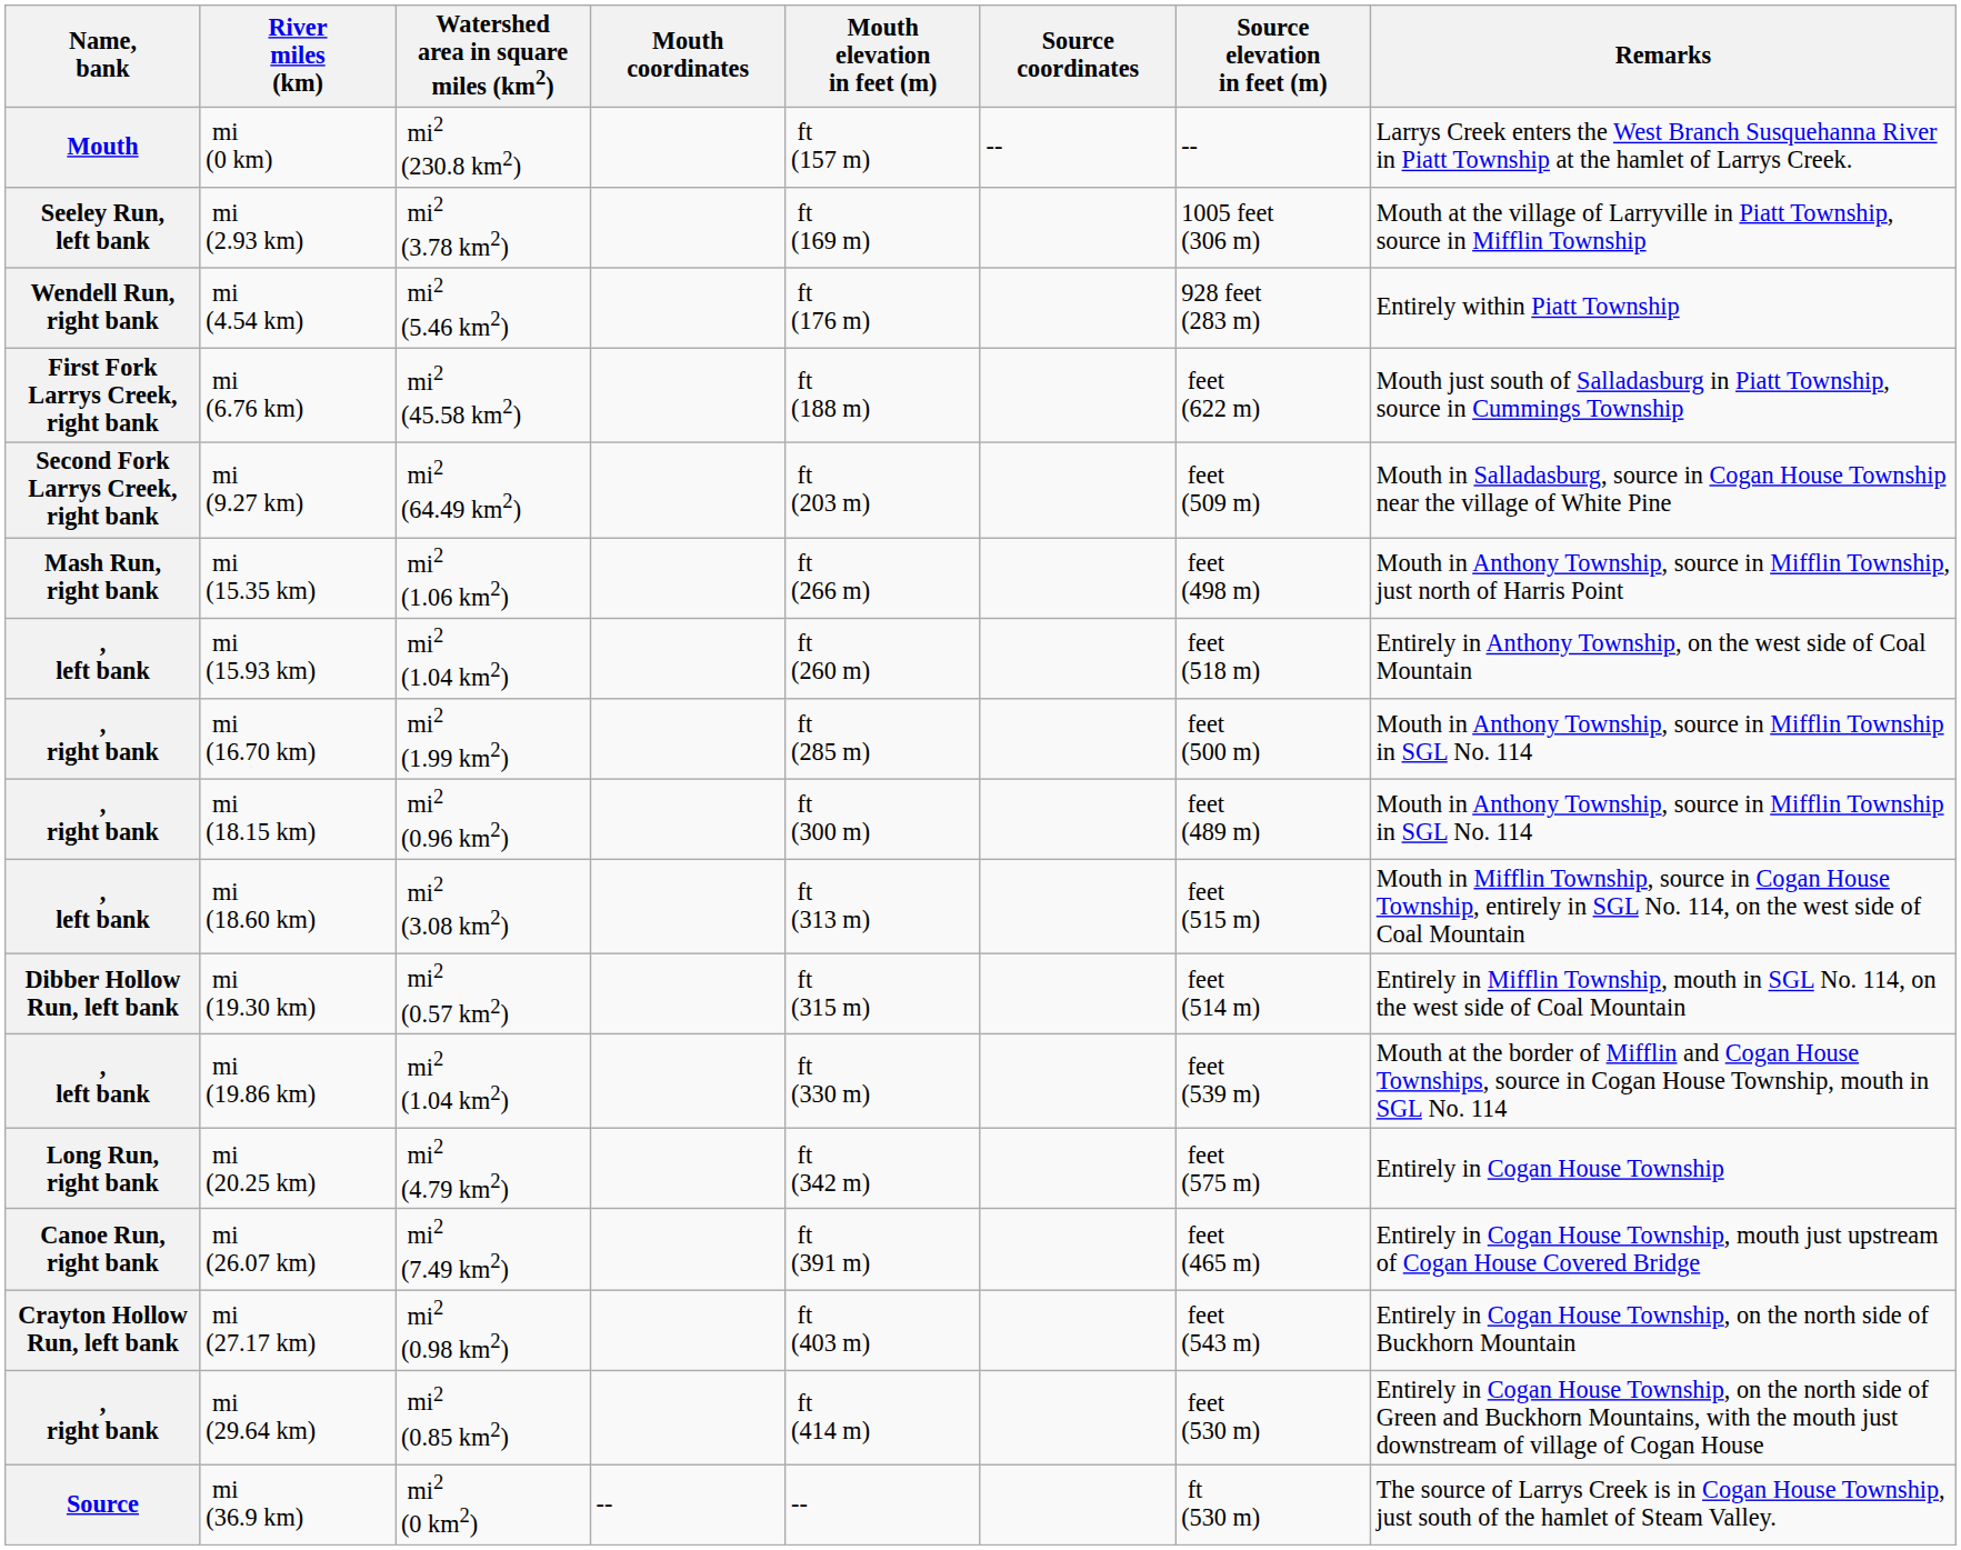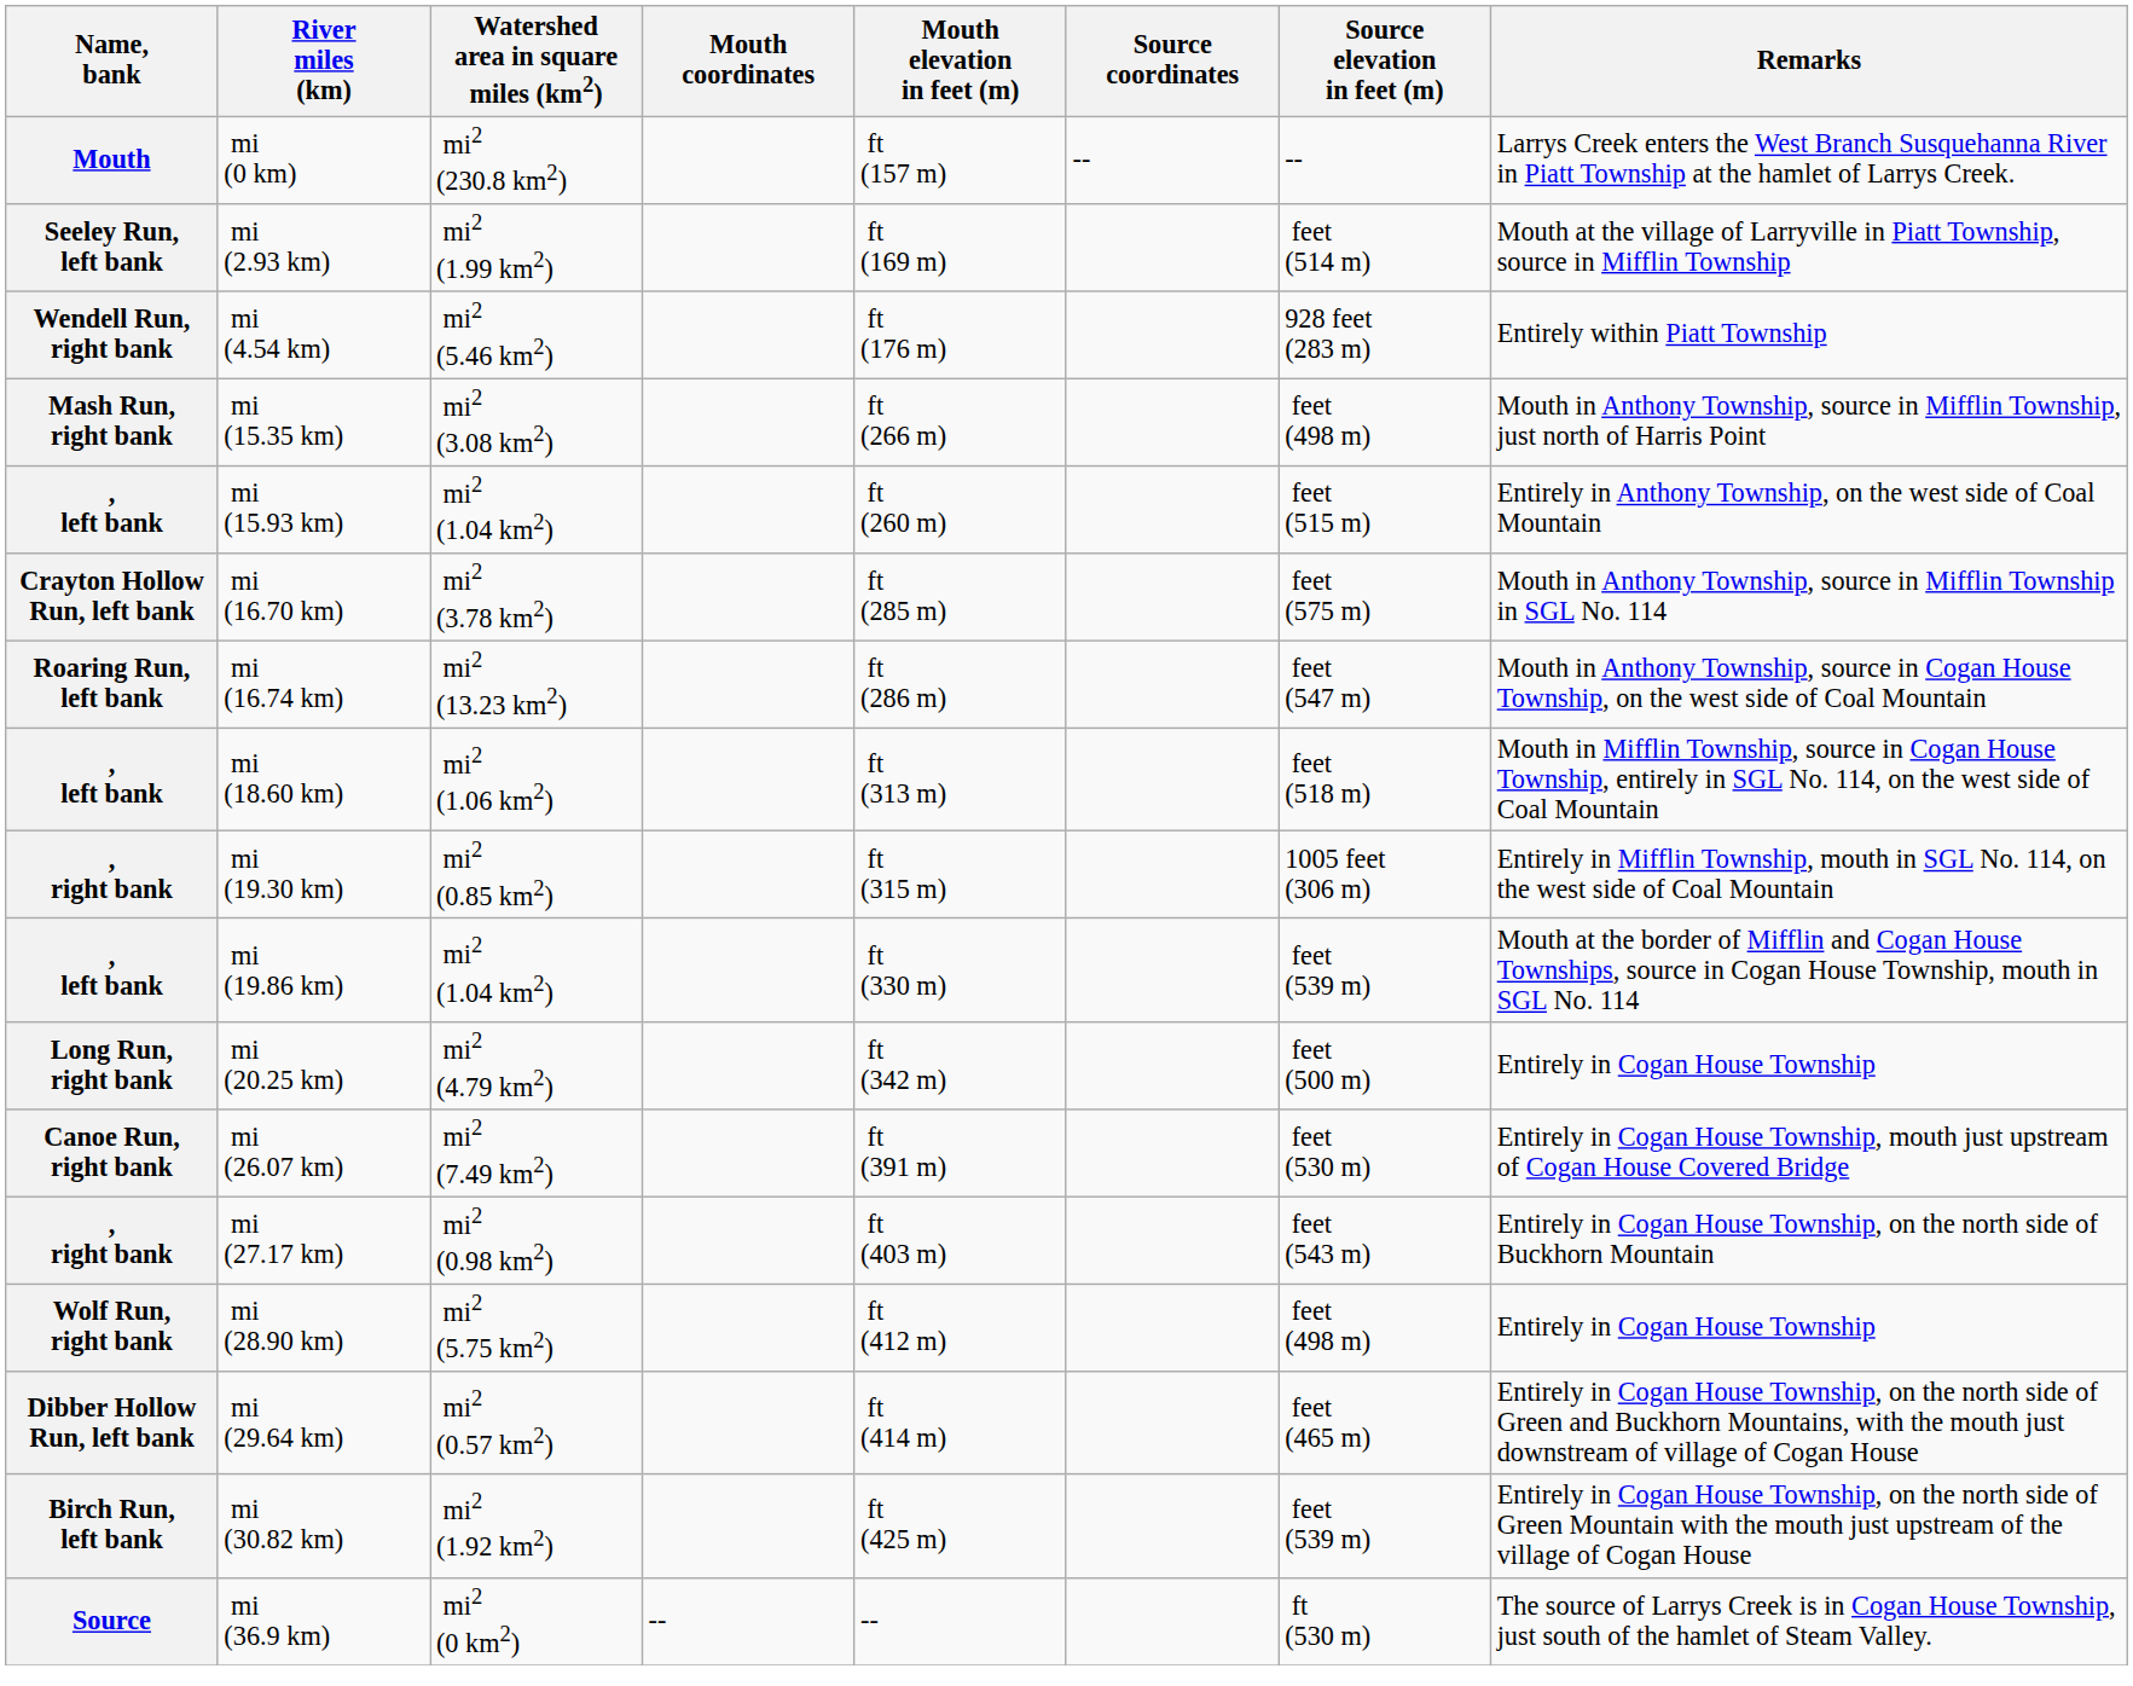mi (2.93 km) | Watershed area in square miles (km2): mi2 (3.78 km2) -> mi2 (1.99 km2)
mi (2.93 km) | Source elevation in feet (m): 1005 feet (306 m) -> feet (514 m)
- row: First Fork Larrys Creek, right bank | mi (6.76 km) | mi2 (45.58 km2) | ft (188 m) | feet (622 m) | Mouth just south of Salladasburg in Piatt Township, source in Cummings Township
- row: Second Fork Larrys Creek, right bank | mi (9.27 km) | mi2 (64.49 km2) | ft (203 m) | feet (509 m) | Mouth in Salladasburg, source in Cogan House Township near the village of White Pine
mi (15.35 km) | Watershed area in square miles (km2): mi2 (1.06 km2) -> mi2 (3.08 km2)
mi (15.93 km) | Source elevation in feet (m): feet (518 m) -> feet (515 m)
mi (16.70 km) | Name, bank: , right bank -> Crayton Hollow Run, left bank
mi (16.70 km) | Watershed area in square miles (km2): mi2 (1.99 km2) -> mi2 (3.78 km2)
mi (16.70 km) | Source elevation in feet (m): feet (500 m) -> feet (575 m)
+ row: Roaring Run, left bank | mi (16.74 km) | mi2 (13.23 km2) | ft (286 m) | feet (547 m) | Mouth in Anthony Township, source in Cogan House Township, on the west side of Coal Mountain
- row: , right bank | mi (18.15 km) | mi2 (0.96 km2) | ft (300 m) | feet (489 m) | Mouth in Anthony Township, source in Mifflin Township in SGL No. 114
mi (18.60 km) | Watershed area in square miles (km2): mi2 (3.08 km2) -> mi2 (1.06 km2)
mi (18.60 km) | Source elevation in feet (m): feet (515 m) -> feet (518 m)
mi (19.30 km) | Name, bank: Dibber Hollow Run, left bank -> , right bank
mi (19.30 km) | Watershed area in square miles (km2): mi2 (0.57 km2) -> mi2 (0.85 km2)
mi (19.30 km) | Source elevation in feet (m): feet (514 m) -> 1005 feet (306 m)
mi (20.25 km) | Source elevation in feet (m): feet (575 m) -> feet (500 m)
mi (26.07 km) | Source elevation in feet (m): feet (465 m) -> feet (530 m)
mi (27.17 km) | Name, bank: Crayton Hollow Run, left bank -> , right bank
+ row: Wolf Run, right bank | mi (28.90 km) | mi2 (5.75 km2) | ft (412 m) | feet (498 m) | Entirely in Cogan House Township
mi (29.64 km) | Name, bank: , right bank -> Dibber Hollow Run, left bank
mi (29.64 km) | Watershed area in square miles (km2): mi2 (0.85 km2) -> mi2 (0.57 km2)
mi (29.64 km) | Source elevation in feet (m): feet (530 m) -> feet (465 m)
+ row: Birch Run, left bank | mi (30.82 km) | mi2 (1.92 km2) | ft (425 m) | feet (539 m) | Entirely in Cogan House Township, on the north side of Green Mountain with the mouth just upstream of the village of Cogan House
